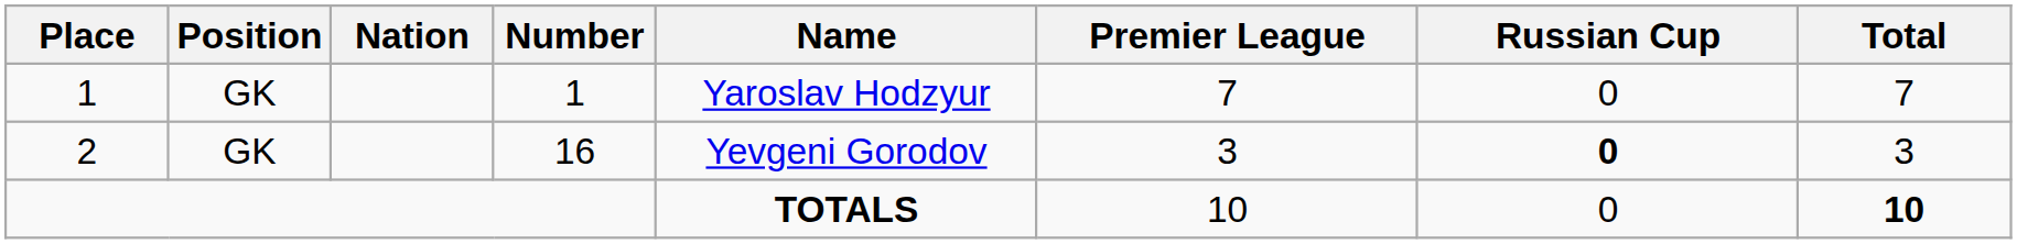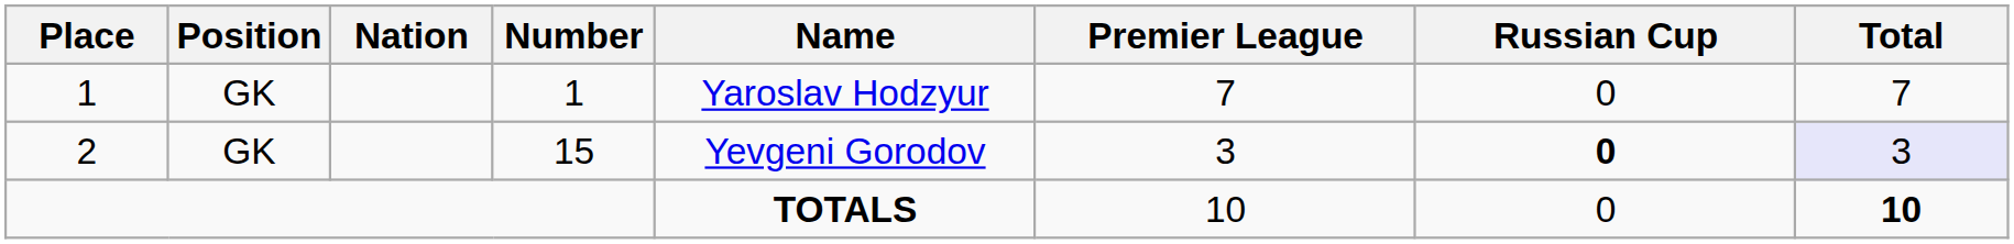2 | Number: 16 -> 15
2 | Total: no background -> lavender background
